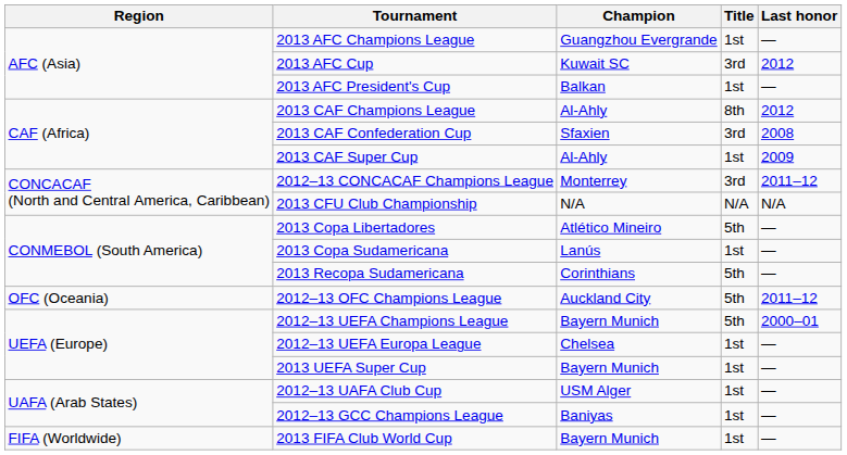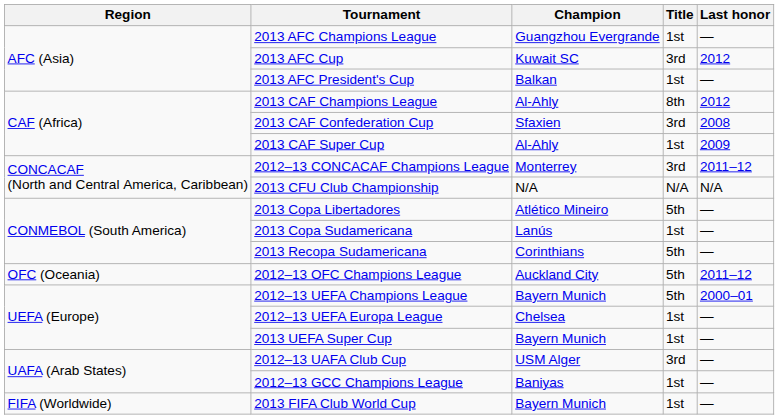2012–13 UAFA Club Cup | Title: 1st -> 3rd
